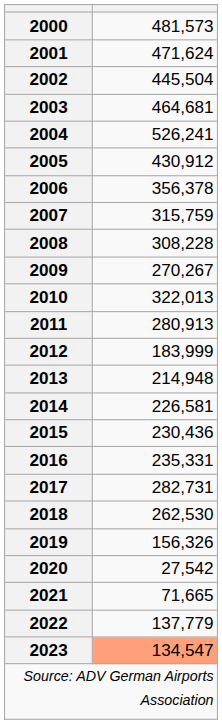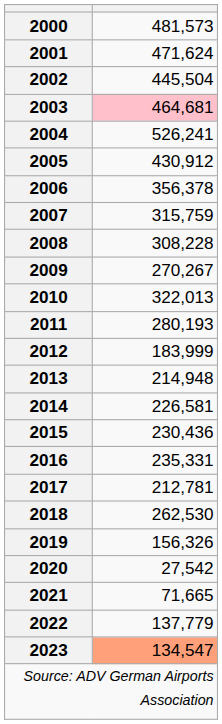2003 | column 2: no background -> pink background
2011 | column 2: 280,913 -> 280,193
2017 | column 2: 282,731 -> 212,781
